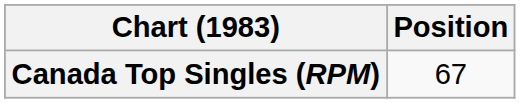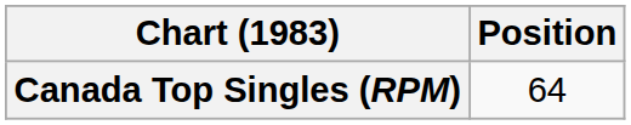Canada Top Singles (RPM) | Position: 67 -> 64
